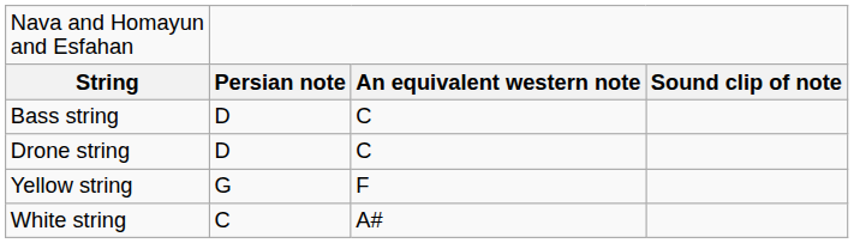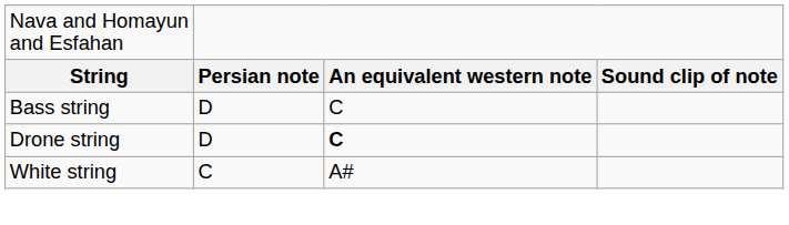Drone string | column 3: normal -> bold
- row: Yellow string | G | F
